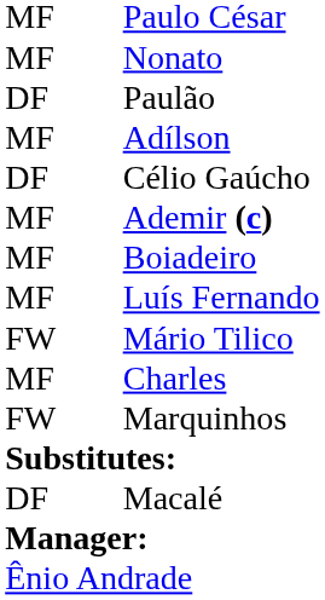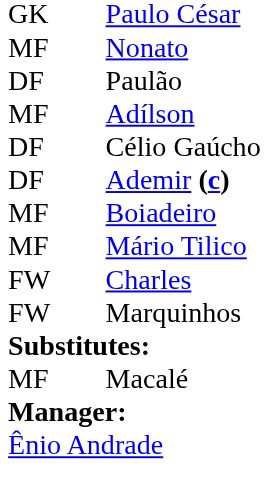Paulo César | column 1: MF -> GK
Ademir (c) | column 1: MF -> DF
- row: MF | Luís Fernando
Mário Tilico | column 1: FW -> MF
Charles | column 1: MF -> FW
Macalé | column 1: DF -> MF
